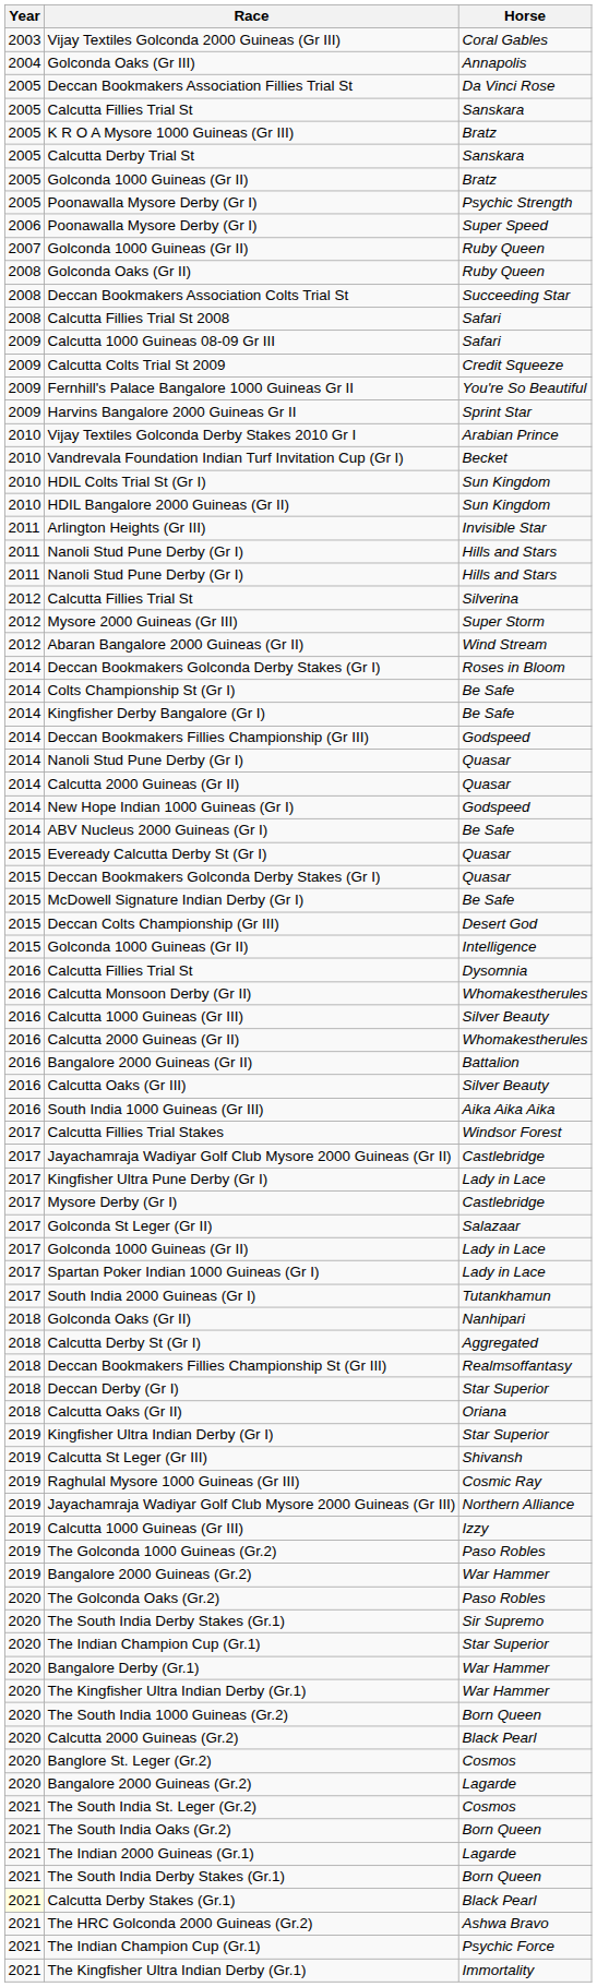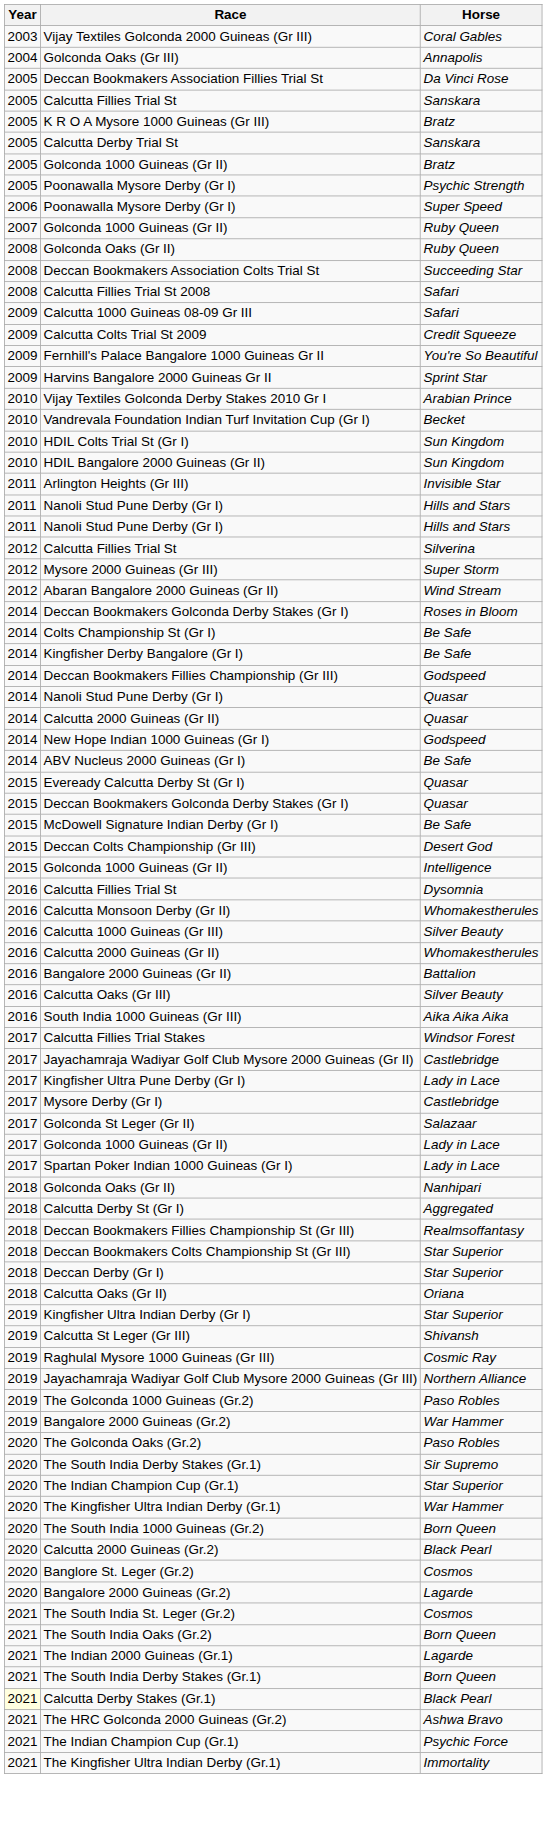- row: 2017 | South India 2000 Guineas (Gr I) | Tutankhamun
+ row: 2018 | Deccan Bookmakers Colts Championship St (Gr III) | Star Superior
- row: 2019 | Calcutta 1000 Guineas (Gr III) | Izzy
- row: 2020 | Bangalore Derby (Gr.1) | War Hammer
